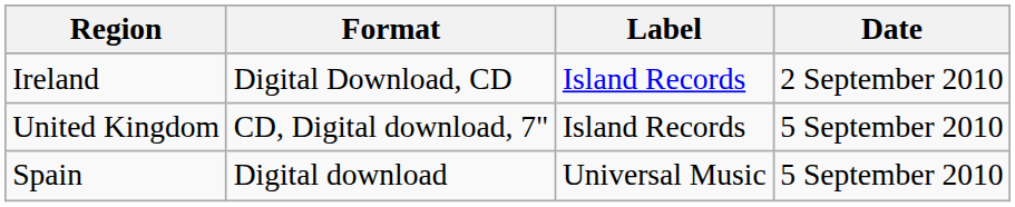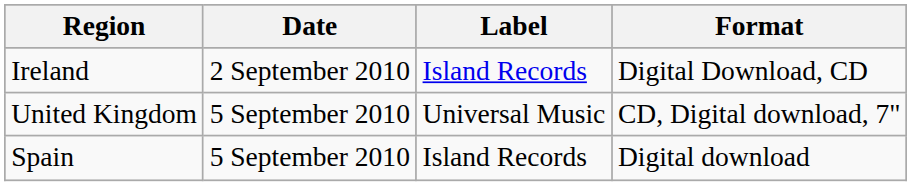columns swapped: Date <-> Format
United Kingdom | Label: Island Records -> Universal Music
Spain | Label: Universal Music -> Island Records
